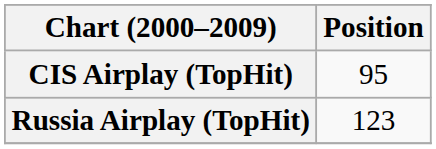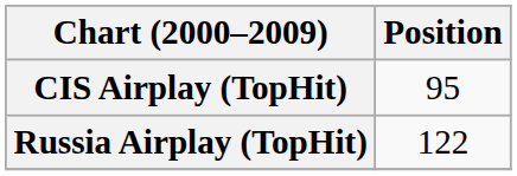Russia Airplay (TopHit) | Position: 123 -> 122
